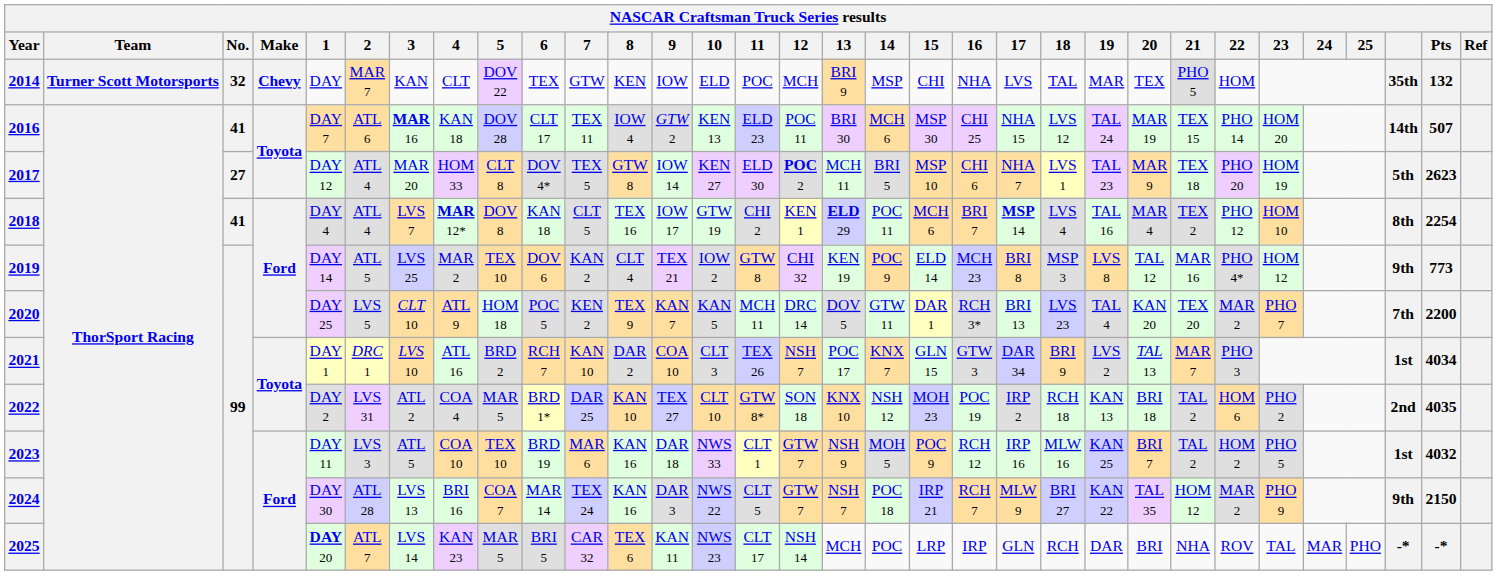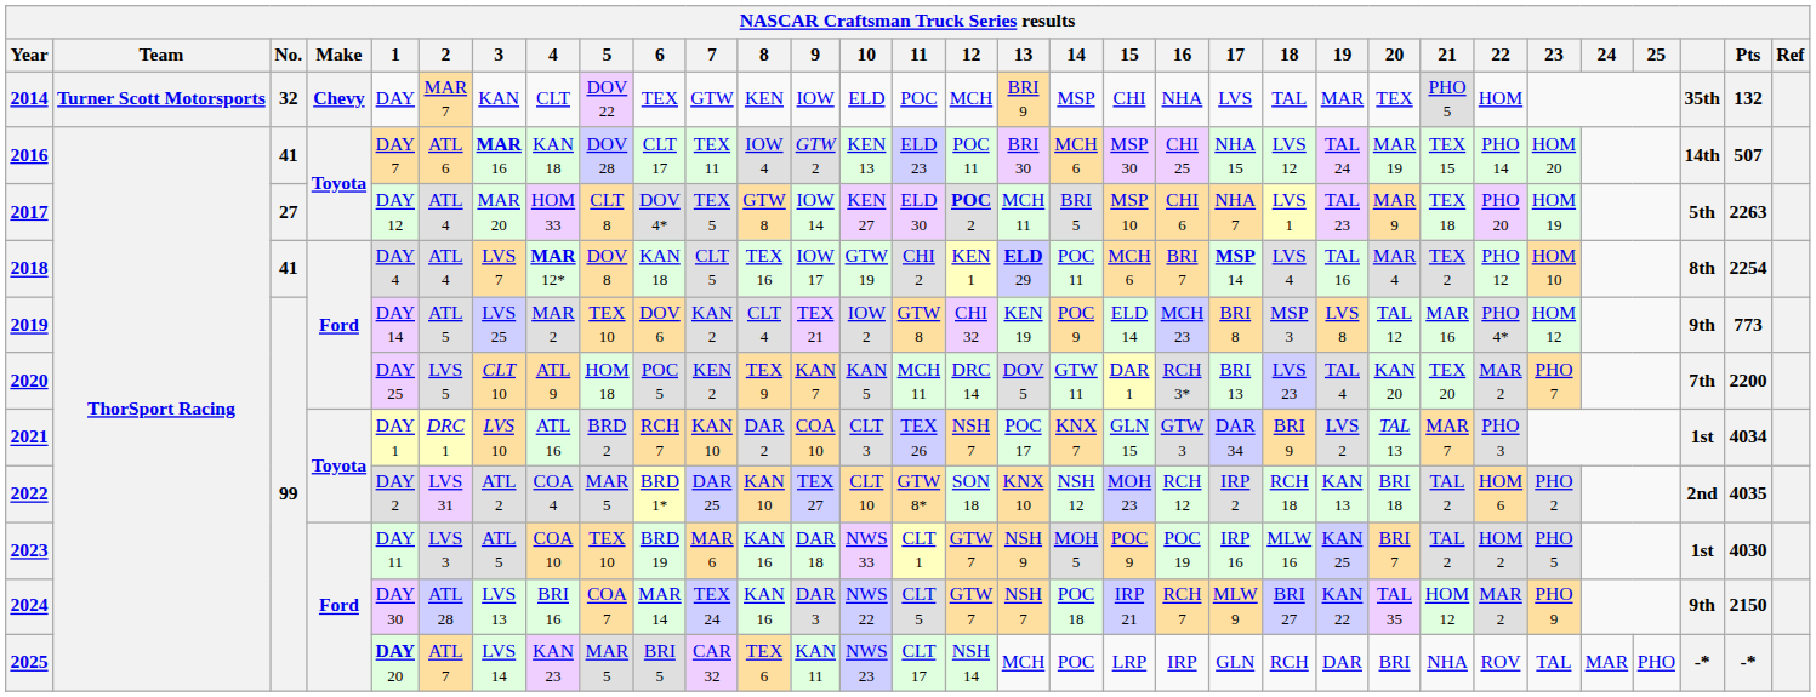2017 | Pts: 2623 -> 2263
2022 | 16: POC 19 -> RCH 12
2023 | 16: RCH 12 -> POC 19
2023 | Pts: 4032 -> 4030
